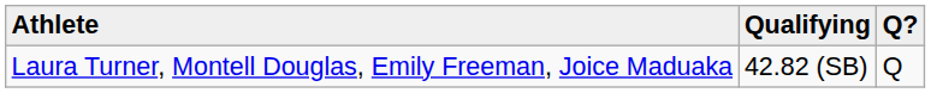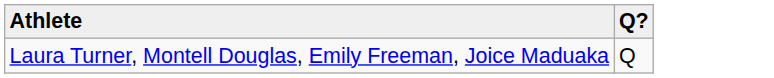- column: Qualifying | 42.82 (SB)
